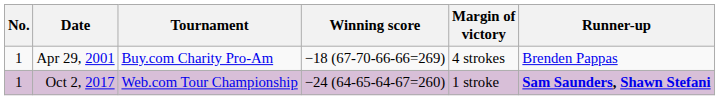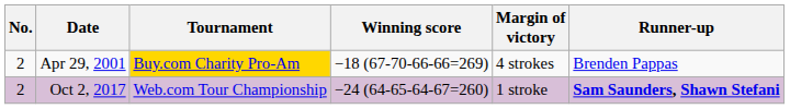Apr 29, 2001 | No.: 1 -> 2
Apr 29, 2001 | Tournament: no background -> gold background
Oct 2, 2017 | No.: 1 -> 2
